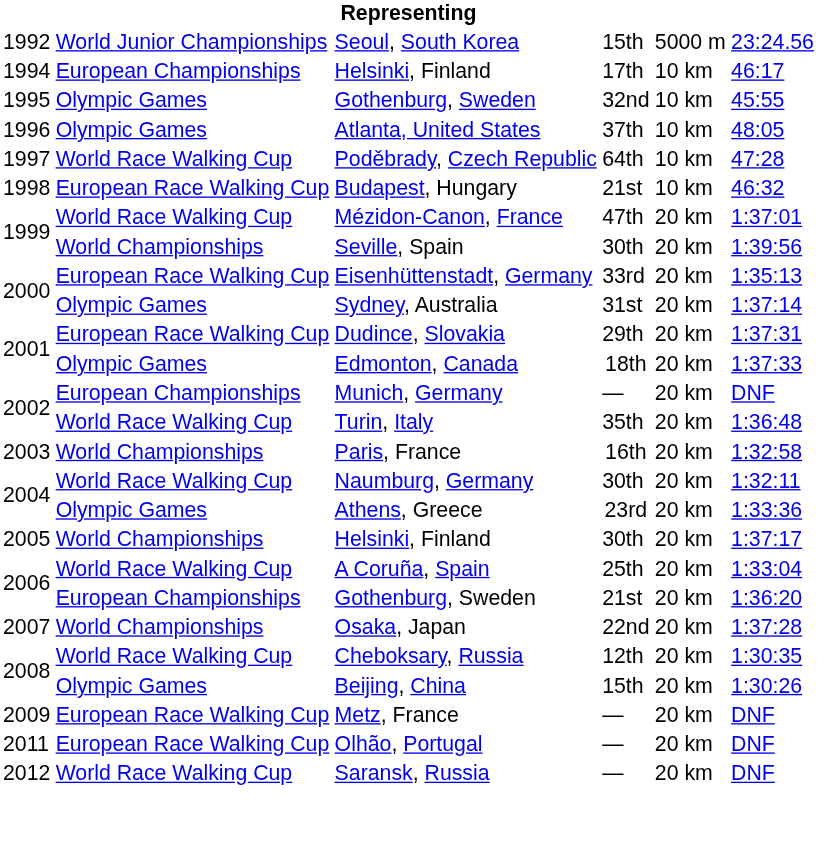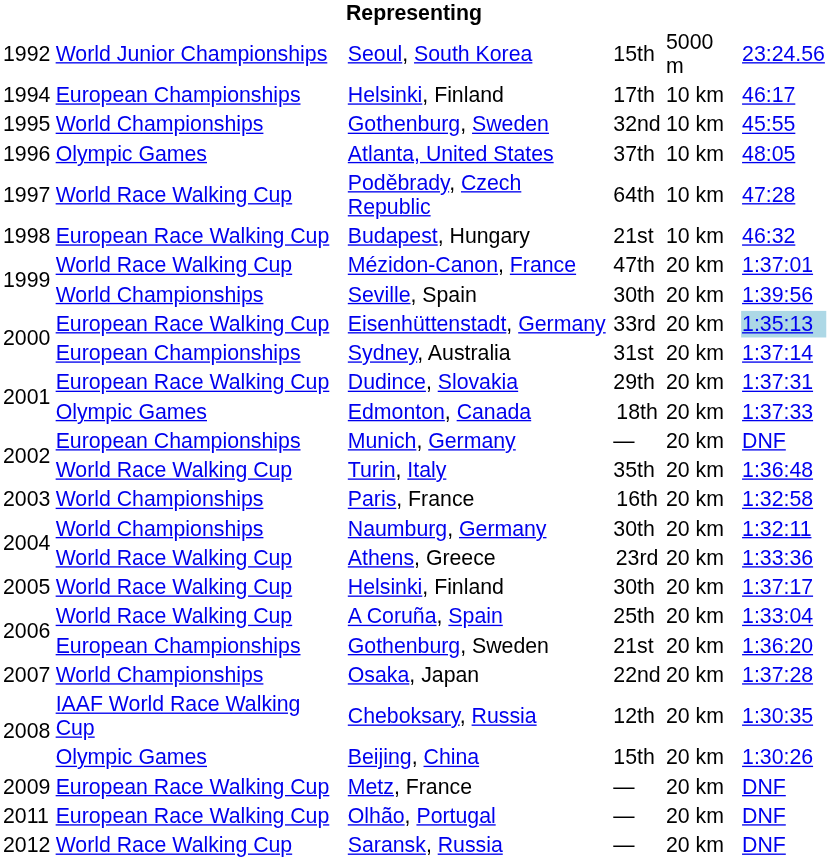1995 / Gothenburg, Sweden | column 2: Olympic Games -> World Championships
Eisenhüttenstadt, Germany | column 6: no background -> lightblue background
Sydney, Australia | column 2: Olympic Games -> European Championships
Naumburg, Germany | column 2: World Race Walking Cup -> World Championships
Athens, Greece | column 2: Olympic Games -> World Race Walking Cup
2005 / Helsinki, Finland | column 2: World Championships -> World Race Walking Cup
Cheboksary, Russia | column 2: World Race Walking Cup -> IAAF World Race Walking Cup
